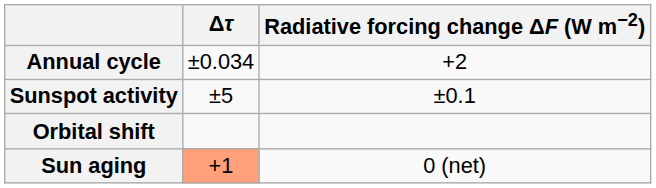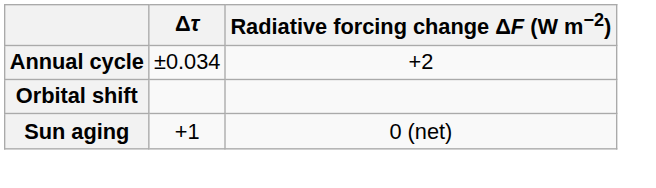- row: Sunspot activity | ±5 | ±0.1
Sun aging | Δτ: lightsalmon background -> no background
